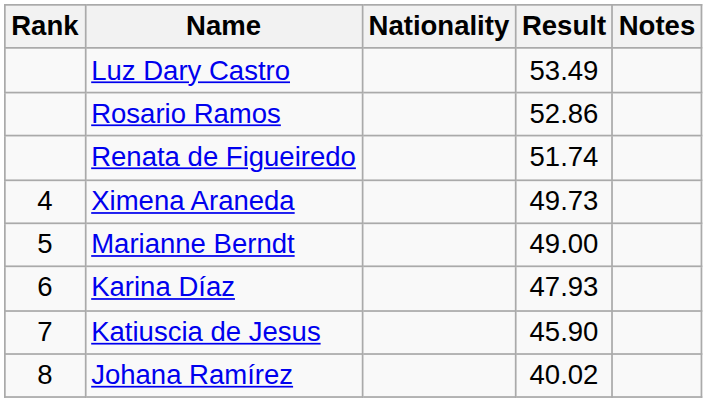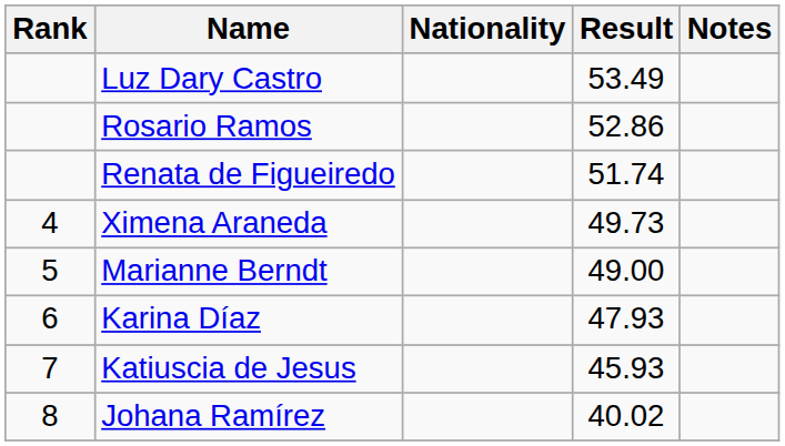Katiuscia de Jesus | Result: 45.90 -> 45.93
